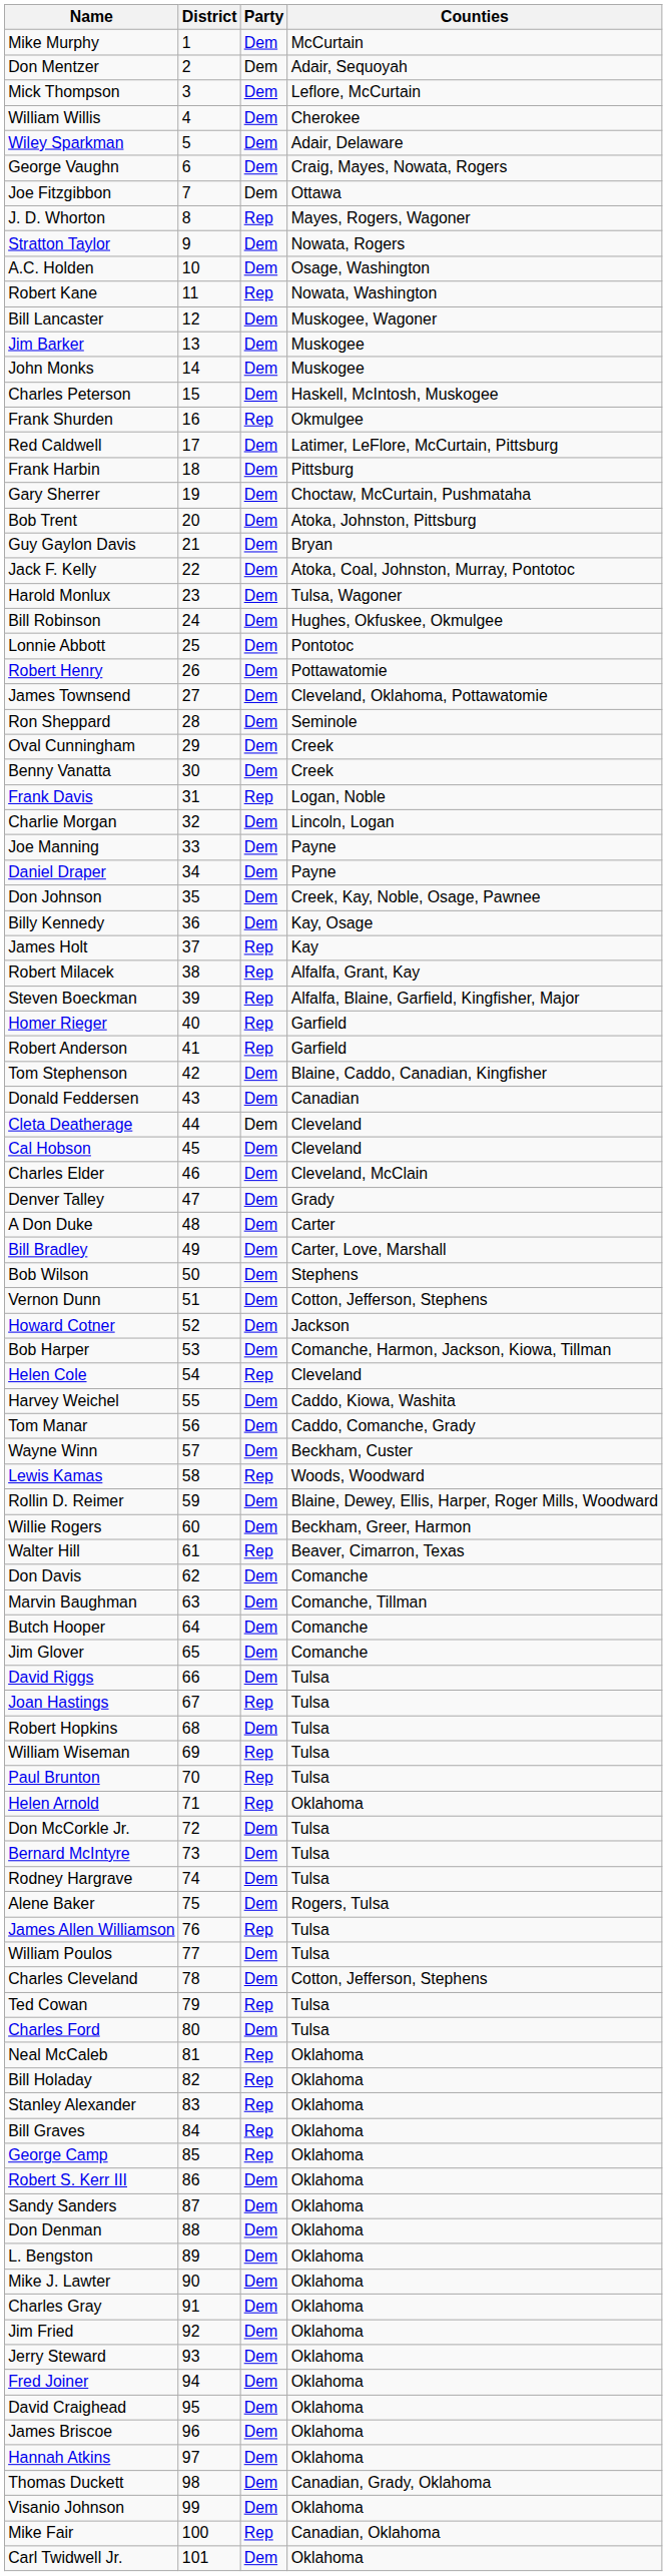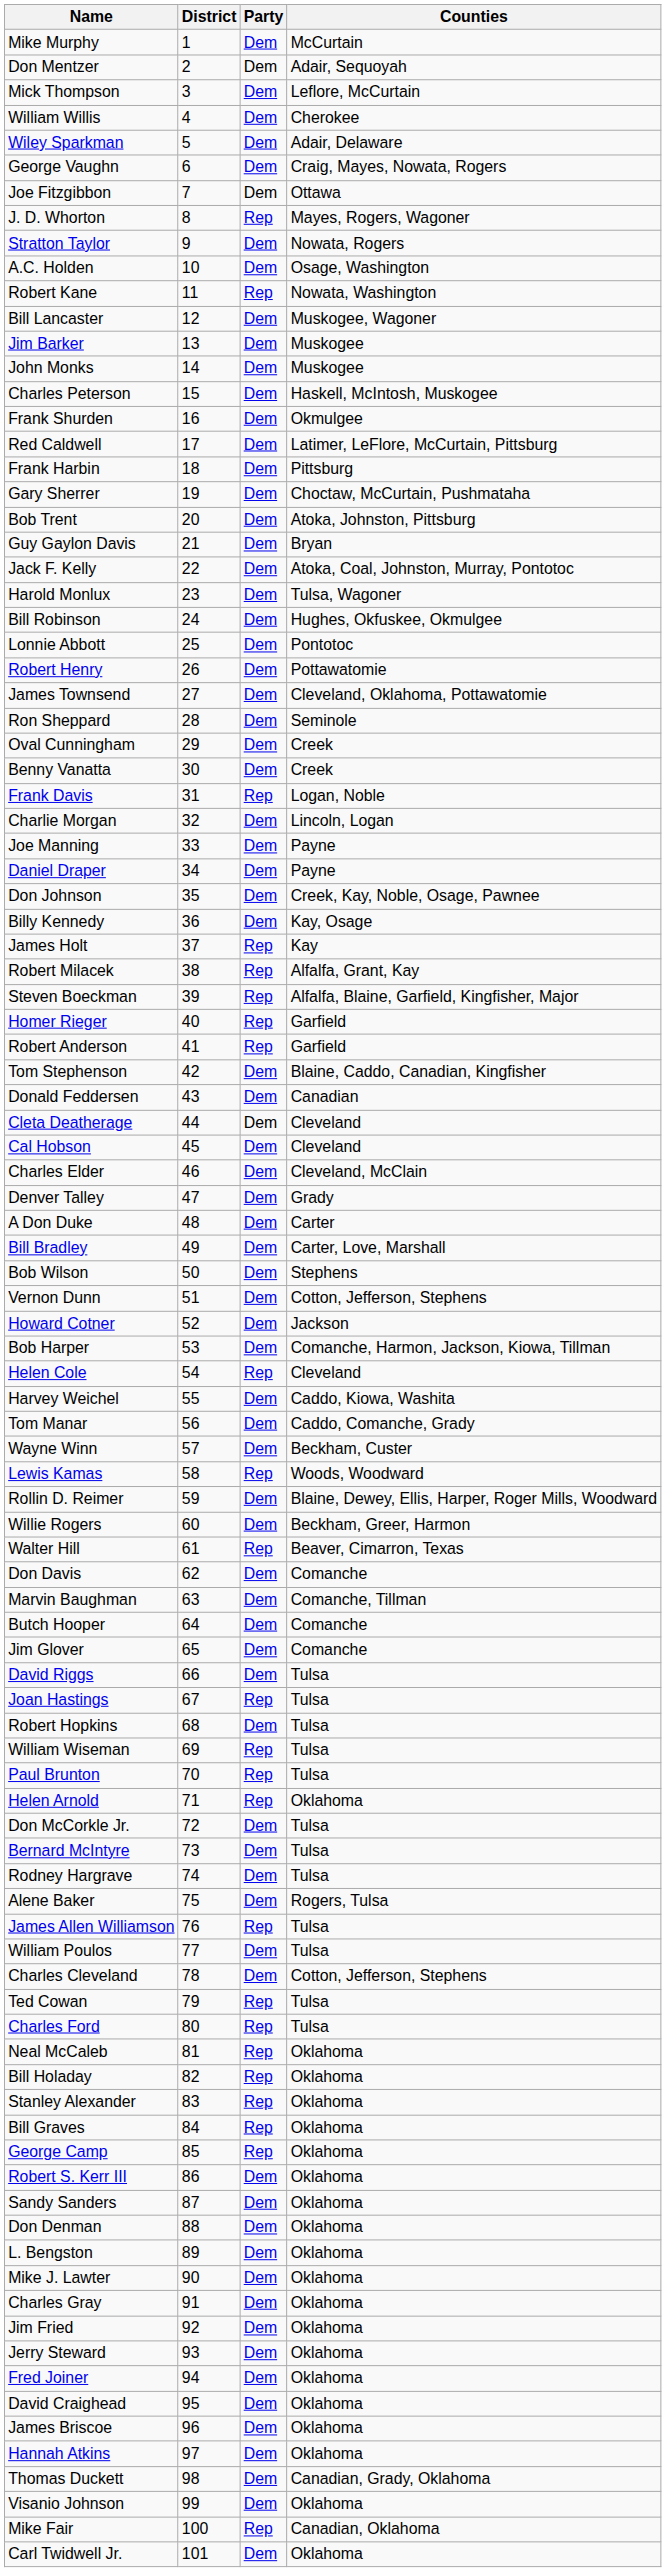Frank Shurden | Party: Rep -> Dem
Charles Ford | Party: Dem -> Rep
